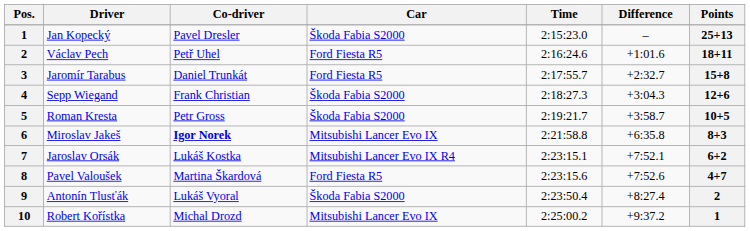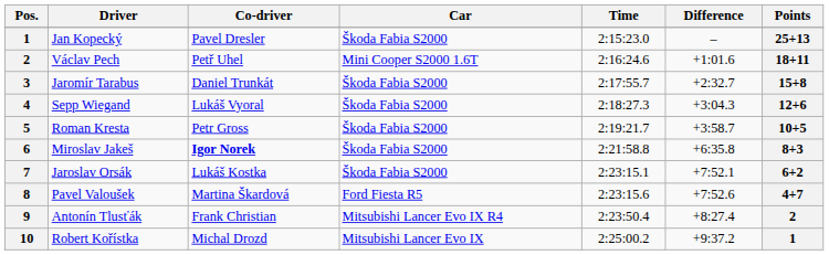Václav Pech | Car: Ford Fiesta R5 -> Mini Cooper S2000 1.6T
Jaromír Tarabus | Car: Ford Fiesta R5 -> Škoda Fabia S2000
Sepp Wiegand | Co-driver: Frank Christian -> Lukáš Vyoral
Miroslav Jakeš | Car: Mitsubishi Lancer Evo IX -> Škoda Fabia S2000
Jaroslav Orsák | Car: Mitsubishi Lancer Evo IX R4 -> Škoda Fabia S2000
Antonín Tlusťák | Co-driver: Lukáš Vyoral -> Frank Christian
Antonín Tlusťák | Car: Škoda Fabia S2000 -> Mitsubishi Lancer Evo IX R4
